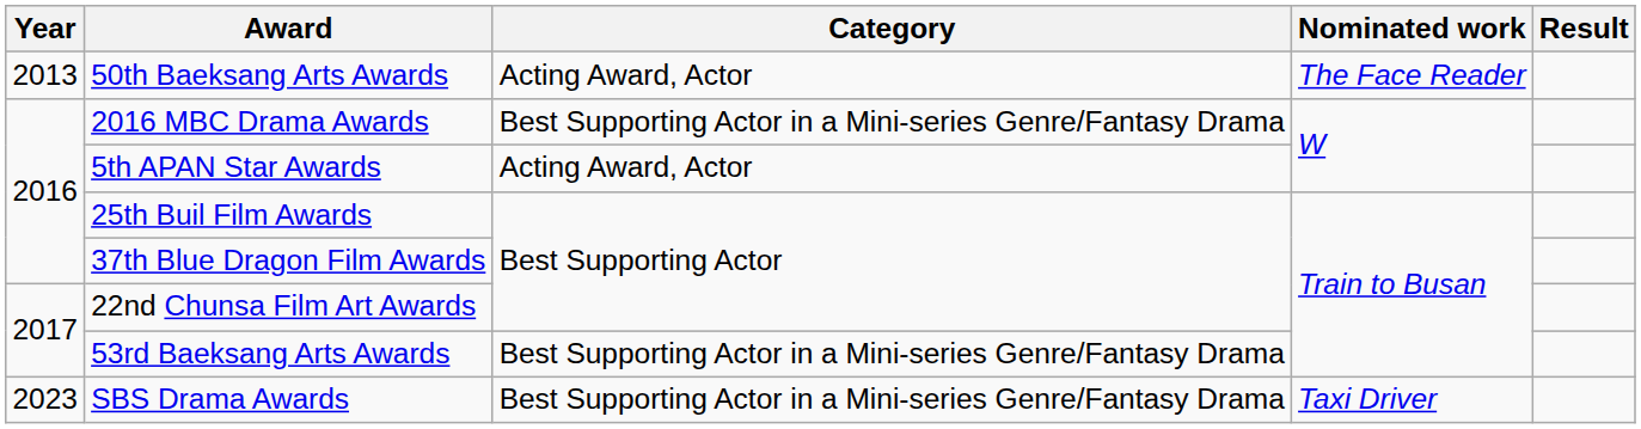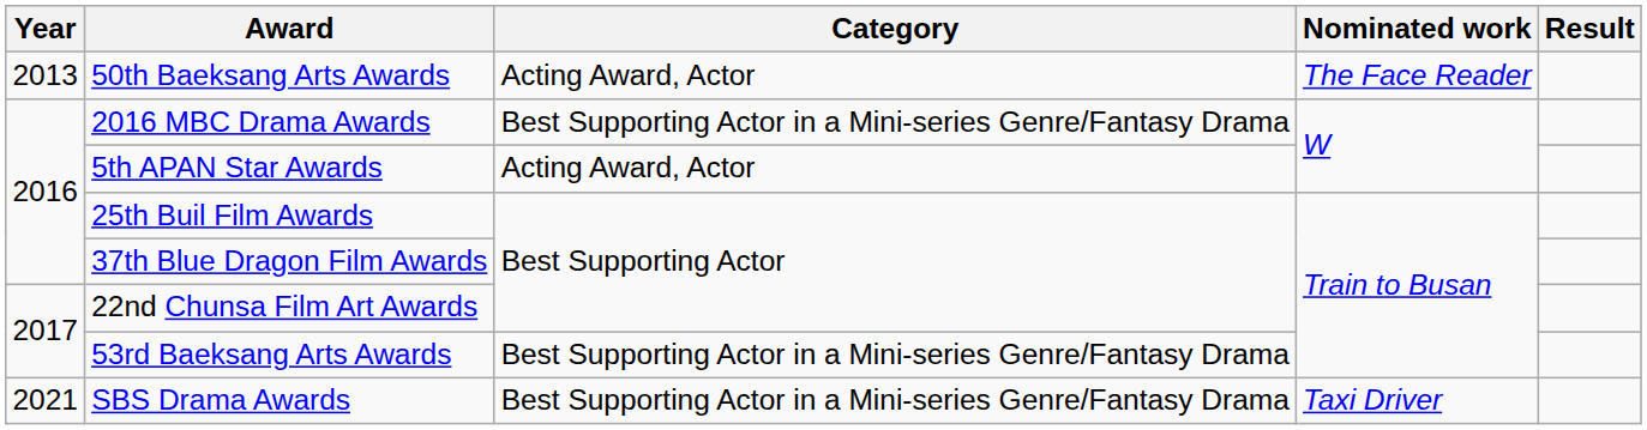SBS Drama Awards | Year: 2023 -> 2021
